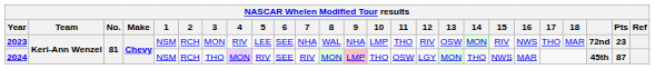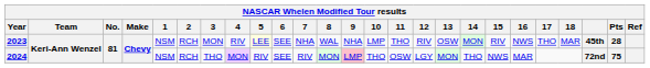2023 | 5: no background -> lightyellow background
2023 | column 23: 72nd -> 45th
2023 | Pts: 23 -> 28
2024 | column 23: 45th -> 72nd
2024 | Pts: 87 -> 75
